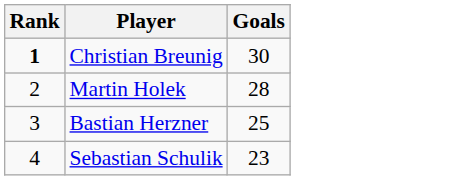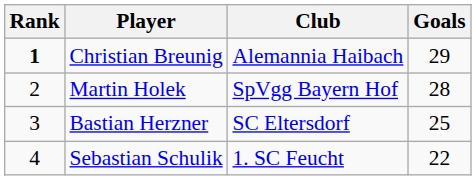+ column: Club | Alemannia Haibach | SpVgg Bayern Hof | SC Eltersdorf | 1. SC Feucht
Christian Breunig | Goals: 30 -> 29
Sebastian Schulik | Goals: 23 -> 22
